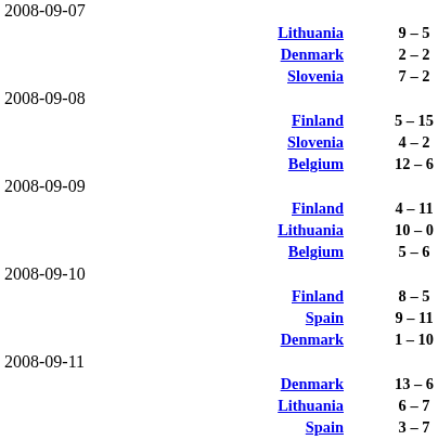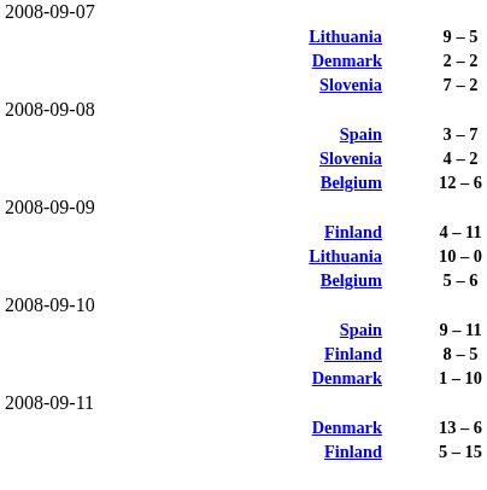rows swapped: 5 – 15 <-> 3 – 7
rows swapped: 9 – 11 <-> 8 – 5
- row: Lithuania | 6 – 7
